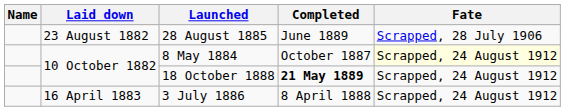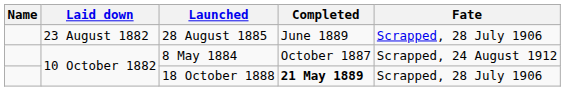8 May 1884 | Fate: lightyellow background -> no background
18 October 1888 | Fate: Scrapped, 24 August 1912 -> Scrapped, 28 July 1906
- row: 16 April 1883 | 3 July 1886 | 8 April 1888 | Scrapped, 24 August 1912
